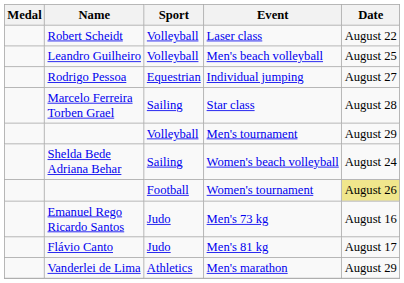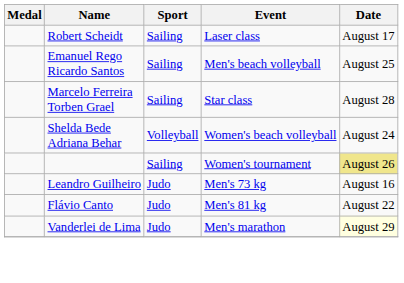Laser class | Sport: Volleyball -> Sailing
Laser class | Date: August 22 -> August 17
Men's beach volleyball | Name: Leandro Guilheiro -> Emanuel Rego Ricardo Santos
Men's beach volleyball | Sport: Volleyball -> Sailing
- row: Rodrigo Pessoa | Equestrian | Individual jumping | August 27
- row: Volleyball | Men's tournament | August 29
Women's beach volleyball | Sport: Sailing -> Volleyball
Women's tournament | Sport: Football -> Sailing
Men's 73 kg | Name: Emanuel Rego Ricardo Santos -> Leandro Guilheiro
Men's 81 kg | Date: August 17 -> August 22
Men's marathon | Sport: Athletics -> Judo
Men's marathon | Date: no background -> lightyellow background
